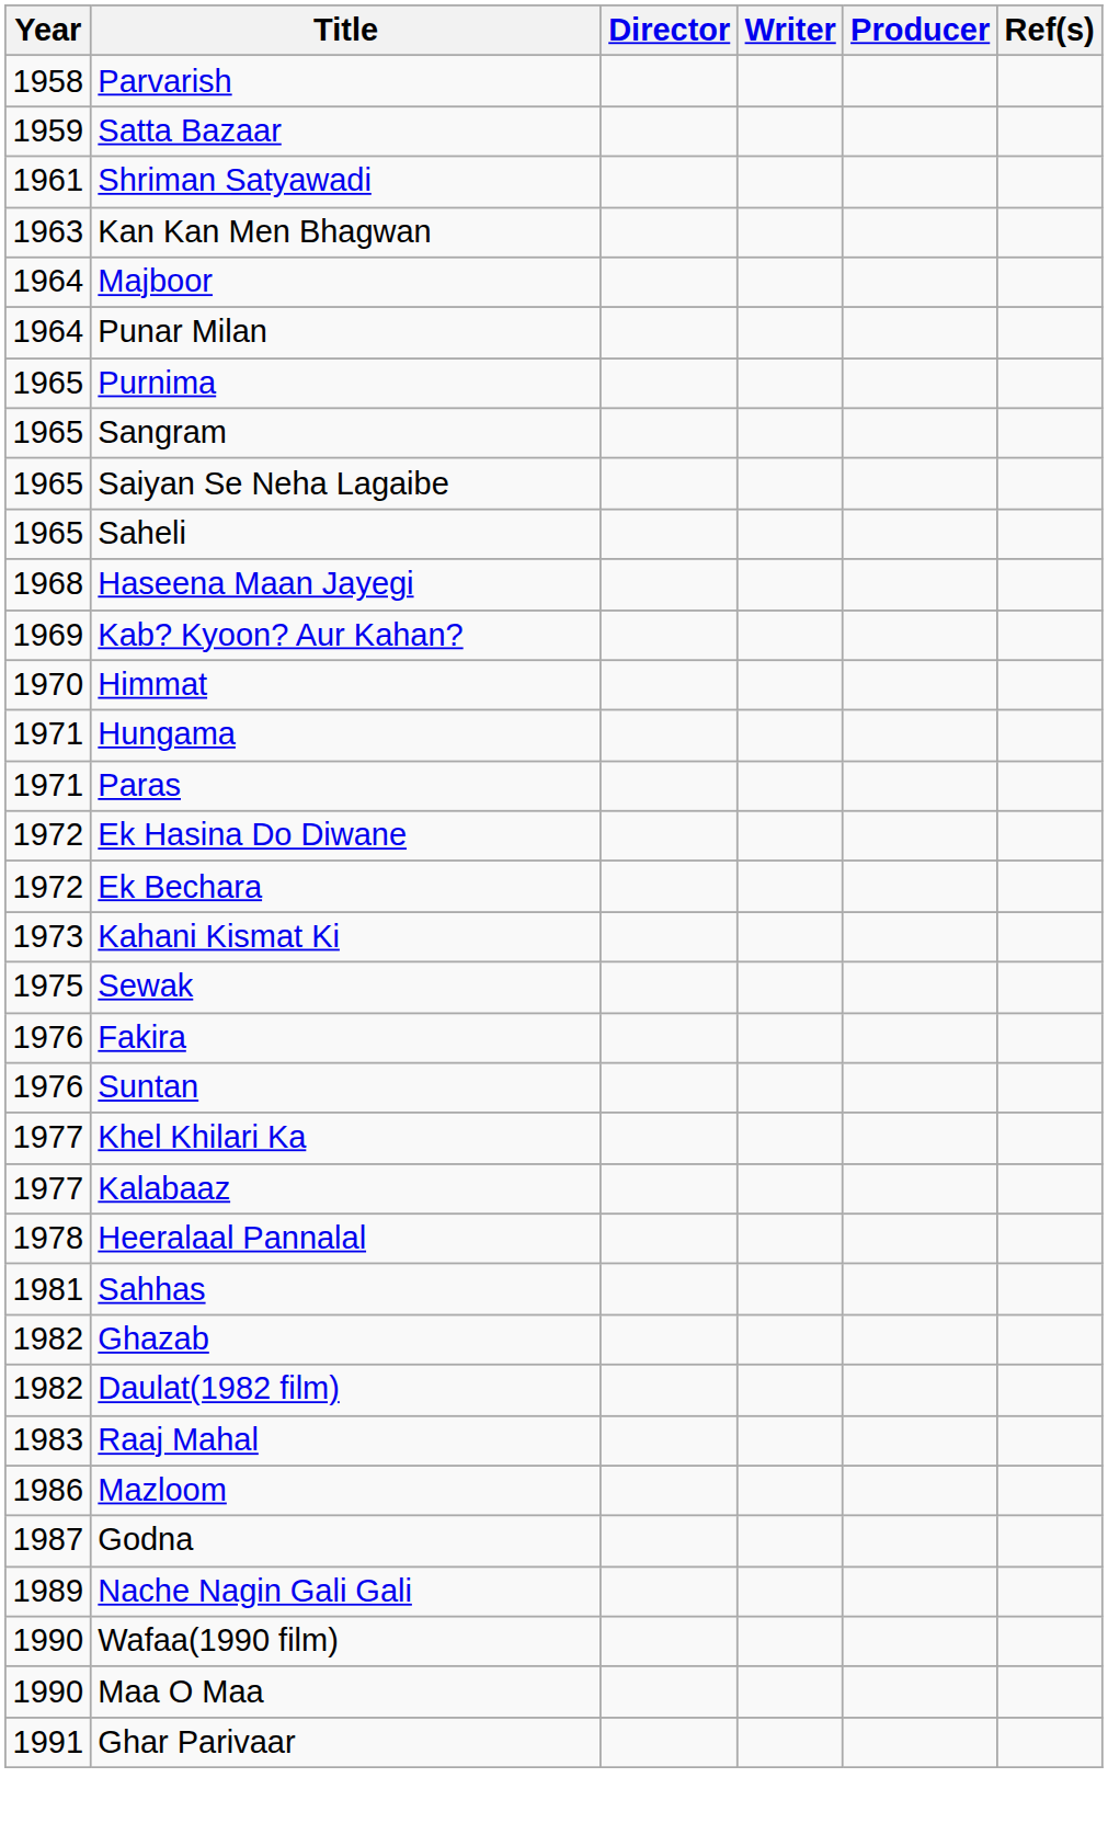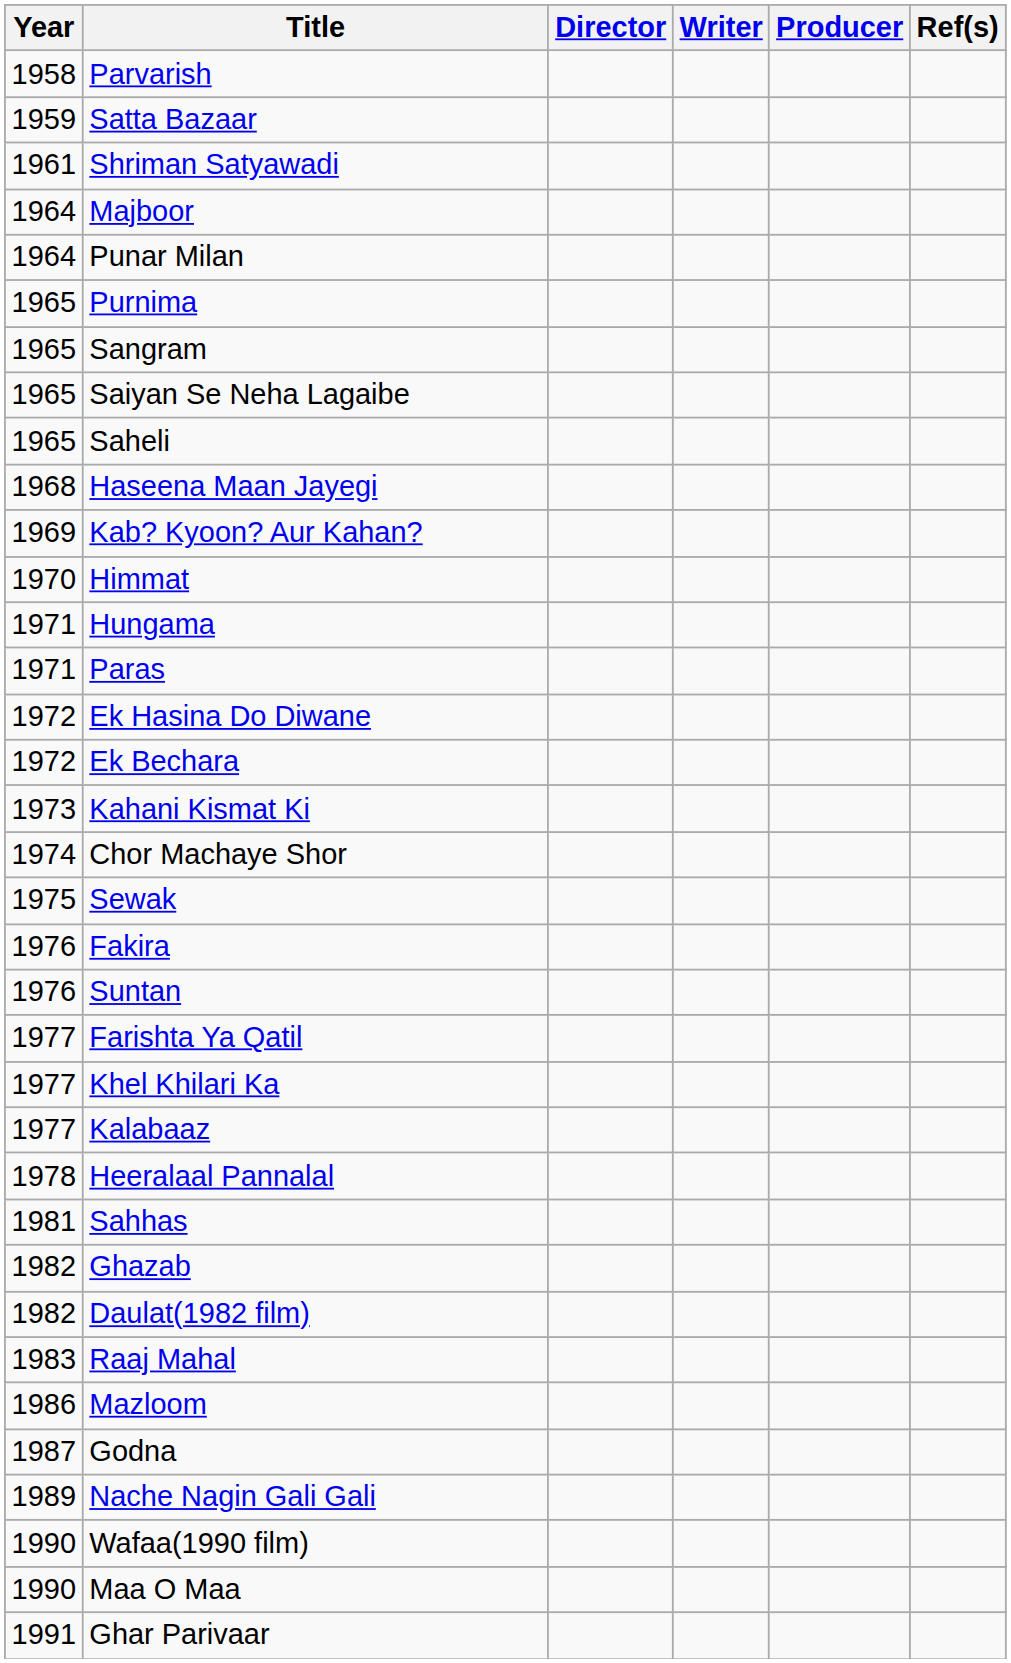- row: 1963 | Kan Kan Men Bhagwan
+ row: 1974 | Chor Machaye Shor
+ row: 1977 | Farishta Ya Qatil
